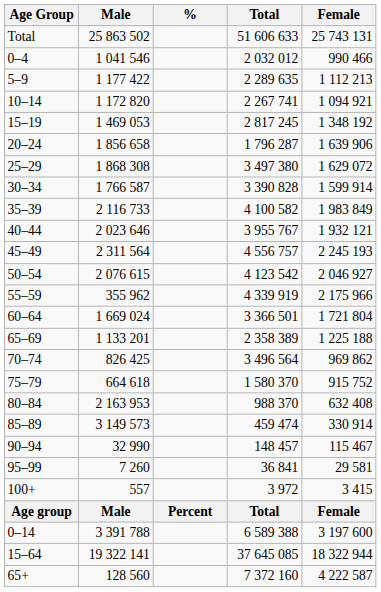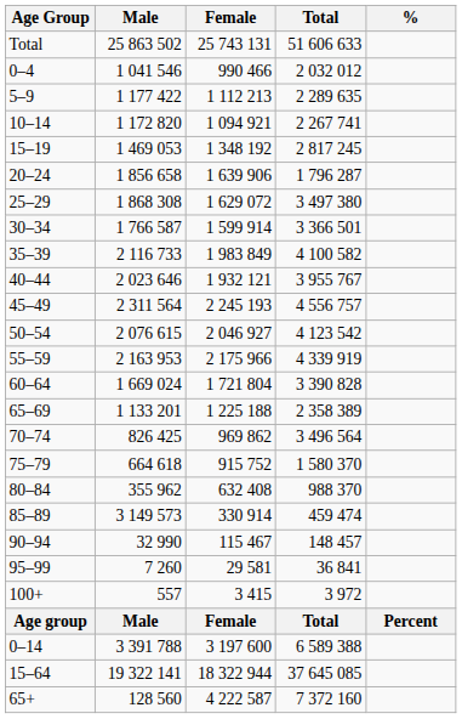columns swapped: Female <-> %
30–34 | Total: 3 390 828 -> 3 366 501
55–59 | Male: 355 962 -> 2 163 953
60–64 | Total: 3 366 501 -> 3 390 828
80–84 | Male: 2 163 953 -> 355 962
